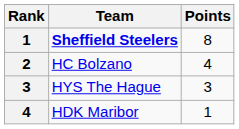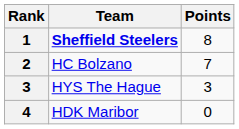HC Bolzano | Points: 4 -> 7
HDK Maribor | Points: 1 -> 0
